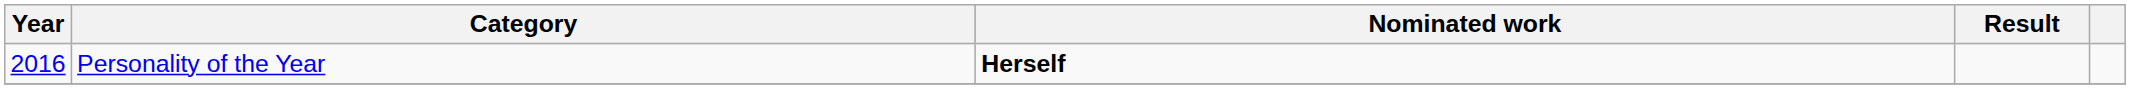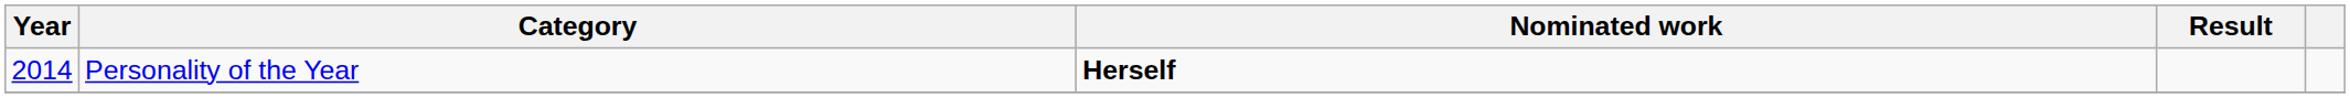Personality of the Year | Year: 2016 -> 2014
